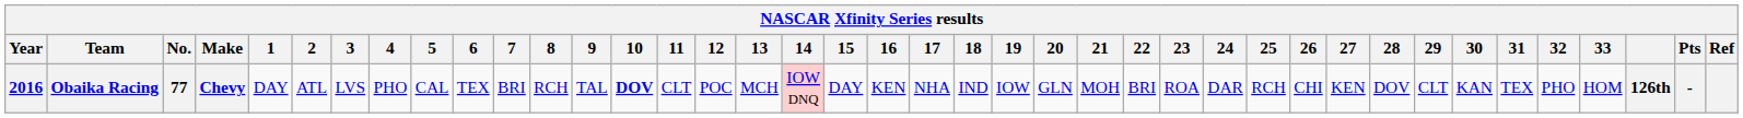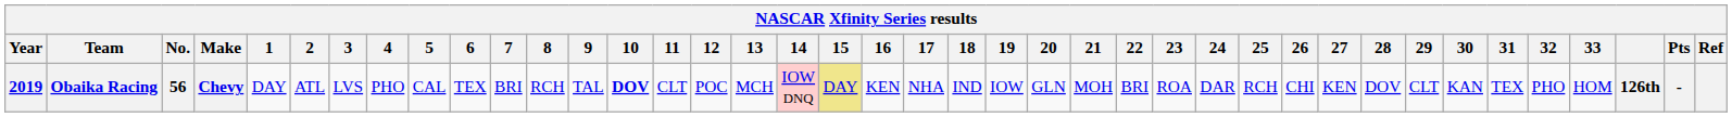Obaika Racing | Year: 2016 -> 2019
Obaika Racing | No.: 77 -> 56
Obaika Racing | 15: no background -> khaki background
